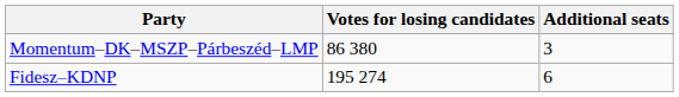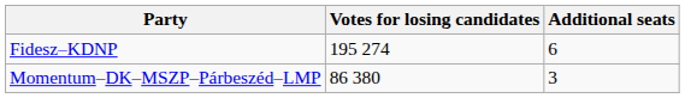rows swapped: Fidesz–KDNP <-> Momentum–DK–MSZP–Párbeszéd–LMP
